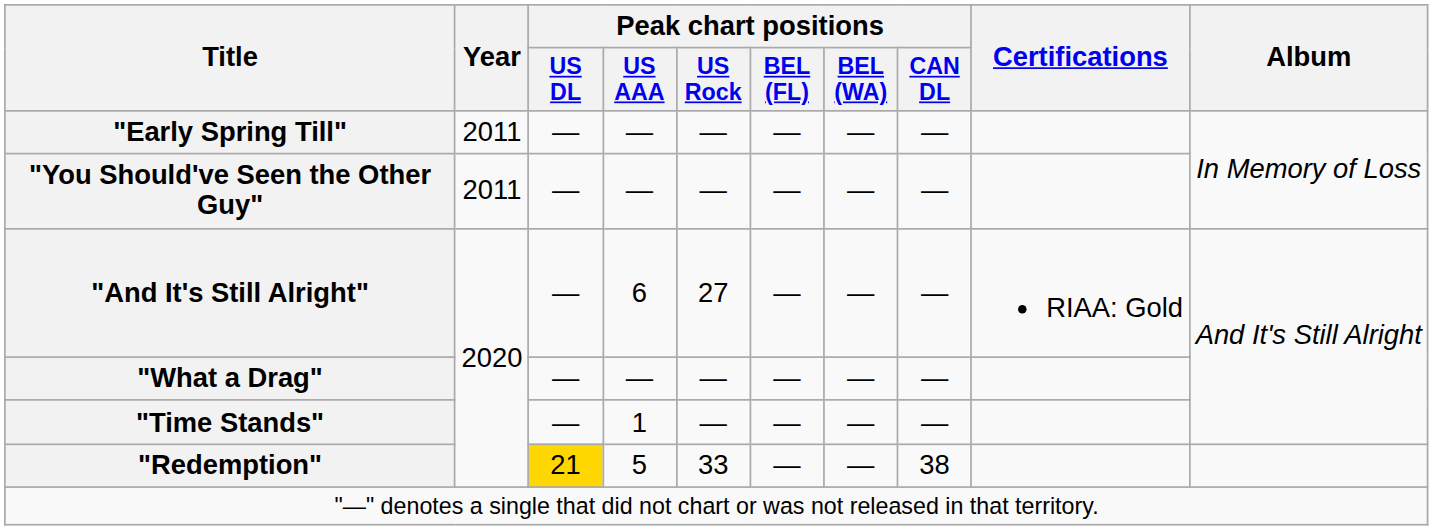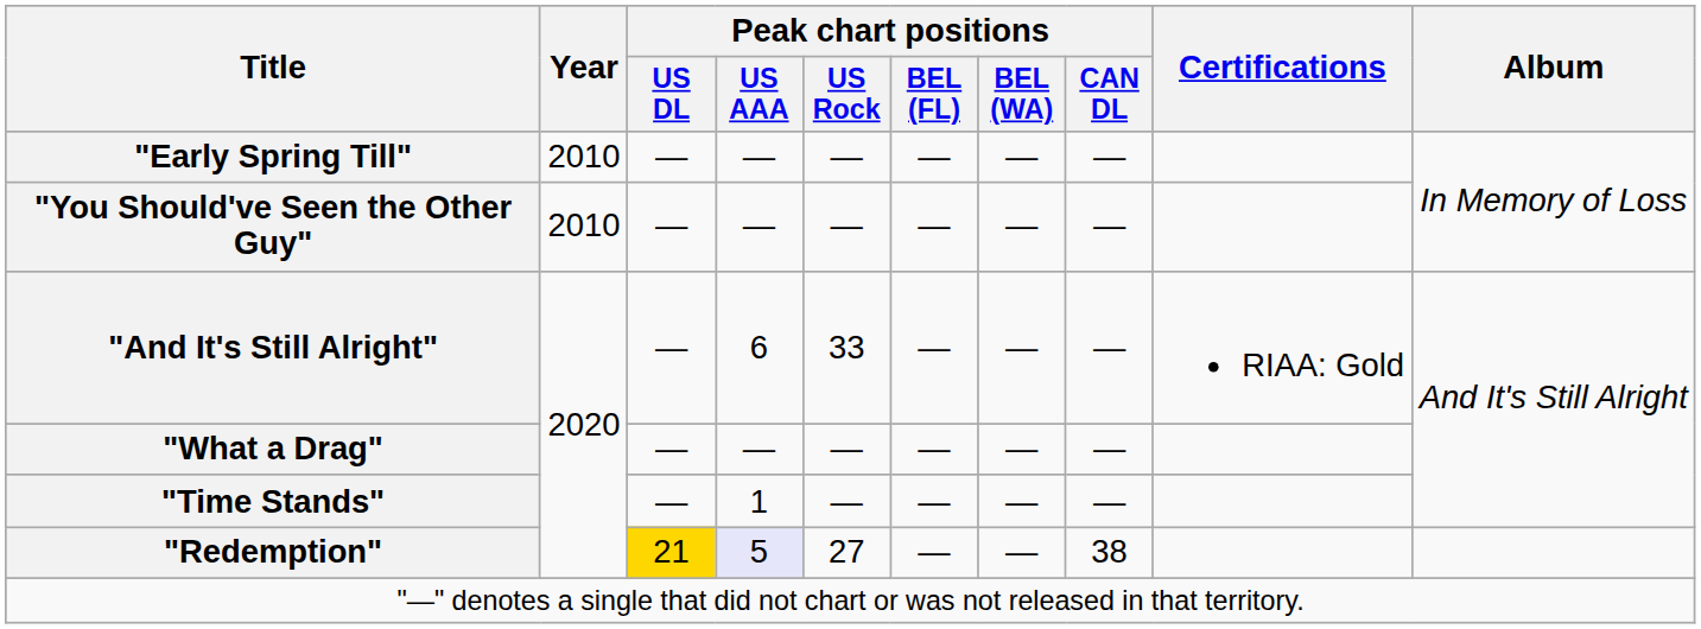"Early Spring Till" | Year: 2011 -> 2010
"You Should've Seen the Other Guy" | Year: 2011 -> 2010
"And It's Still Alright" | Peak chart positions / US Rock: 27 -> 33
"Redemption" | Peak chart positions / US AAA: no background -> lavender background
"Redemption" | Peak chart positions / US Rock: 33 -> 27
